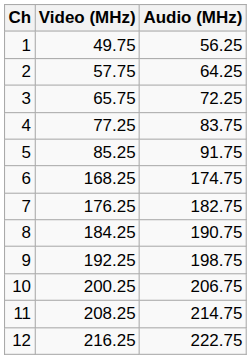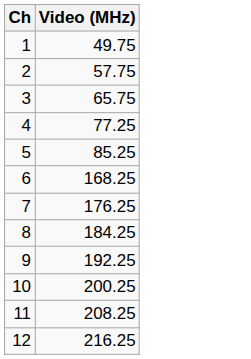- column: Audio (MHz) | 56.25 | 64.25 | 72.25 | 83.75 | 91.75 | 174.75 | 182.75 | 190.75 | 198.75 | 206.75 | 214.75 | 222.75
